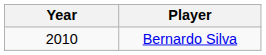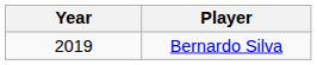Bernardo Silva | Year: 2010 -> 2019
